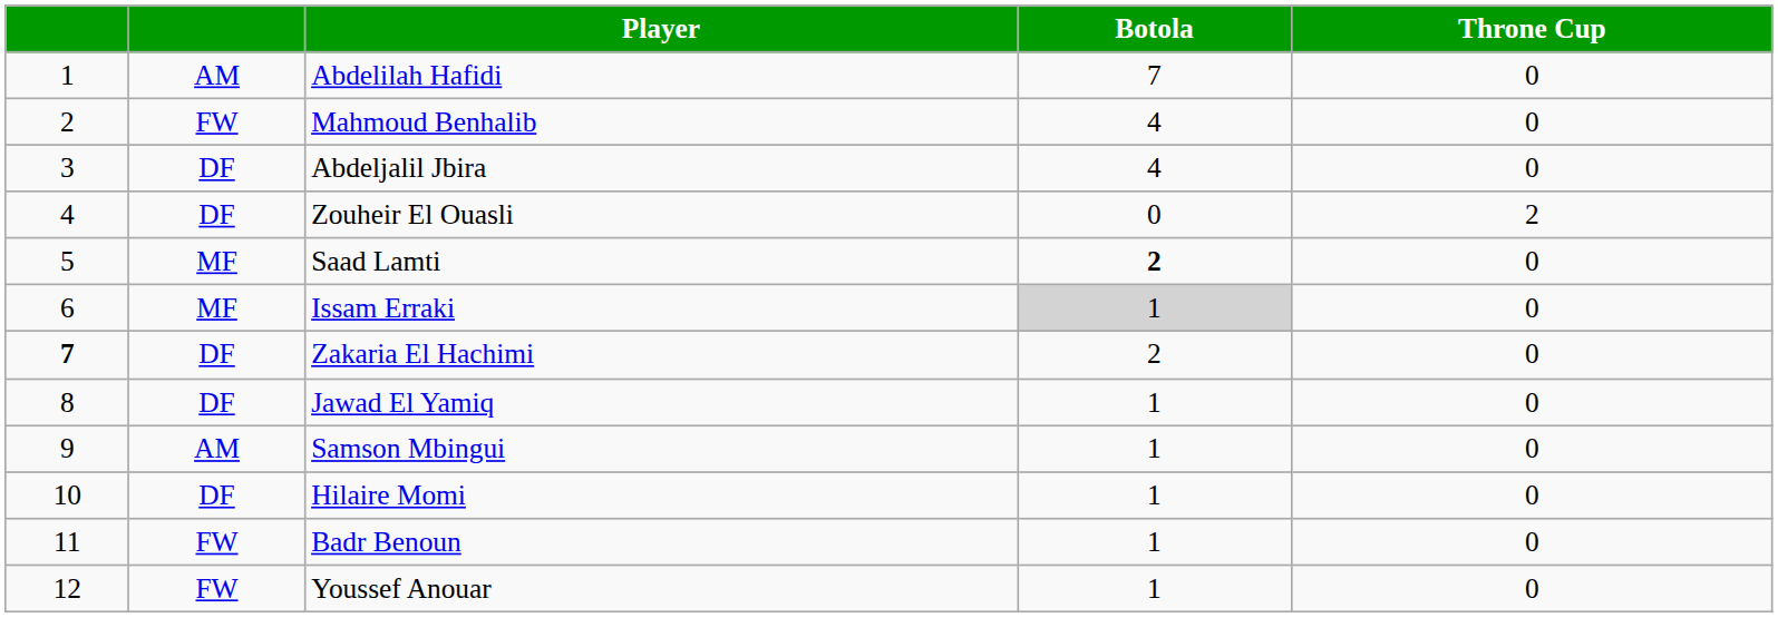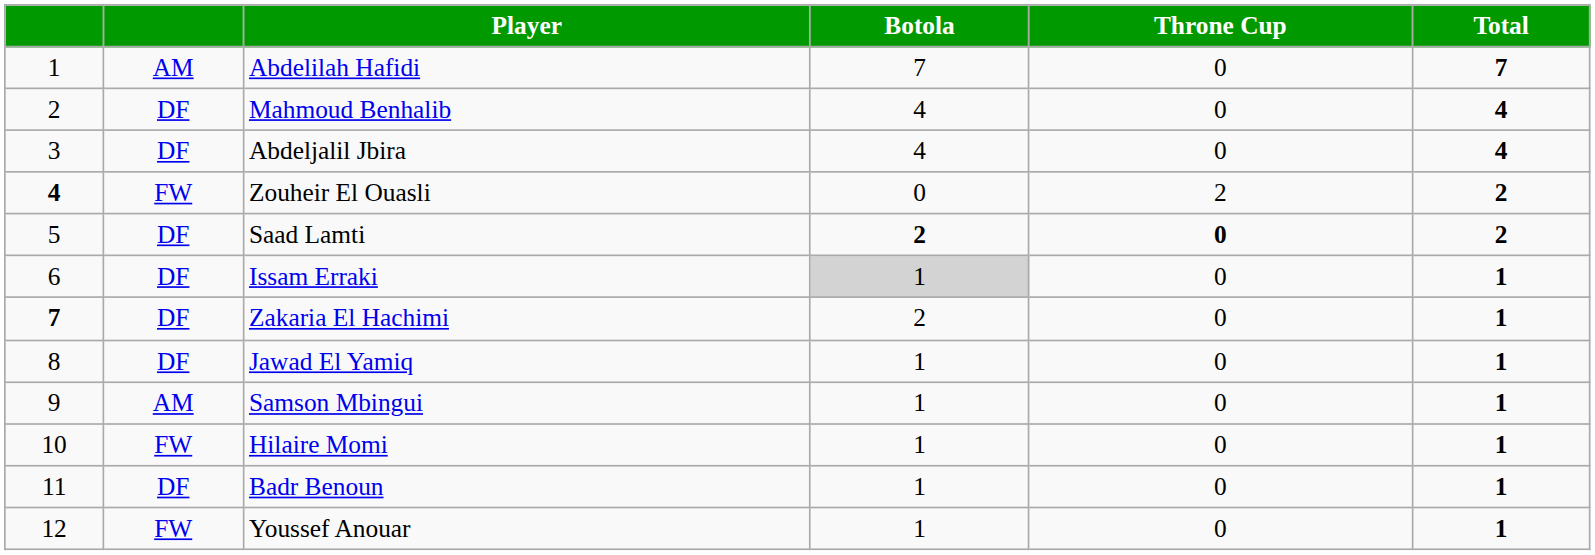+ column: Total | 7 | 4 | 4 | 2 | 2 | 1 | 1 | 1 | 1 | 1 | 1 | 1
Mahmoud Benhalib | column 2: FW -> DF
Zouheir El Ouasli | column 1: normal -> bold
Zouheir El Ouasli | column 2: DF -> FW
Saad Lamti | column 2: MF -> DF
Saad Lamti | Throne Cup: normal -> bold
Issam Erraki | column 2: MF -> DF
Hilaire Momi | column 2: DF -> FW
Badr Benoun | column 2: FW -> DF
